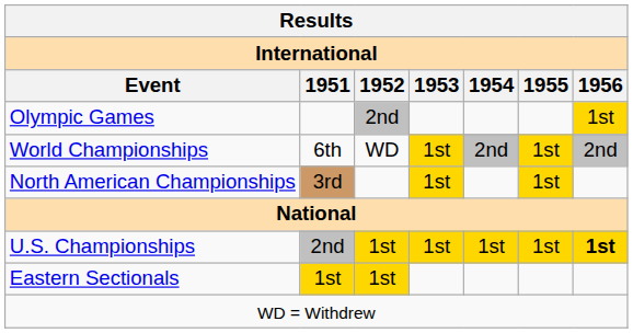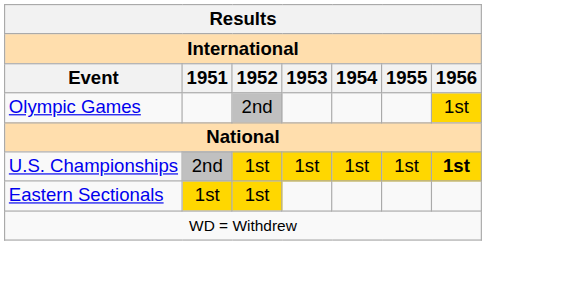- row: World Championships | 6th | WD | 1st | 2nd | 1st | 2nd
- row: North American Championships | 3rd | 1st | 1st
